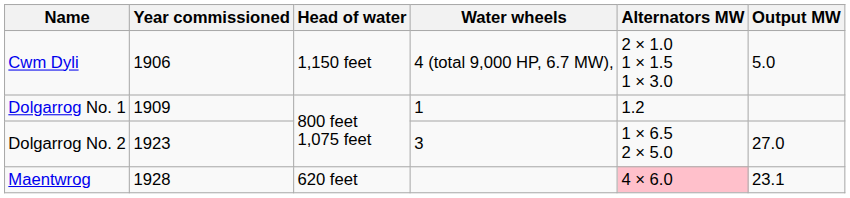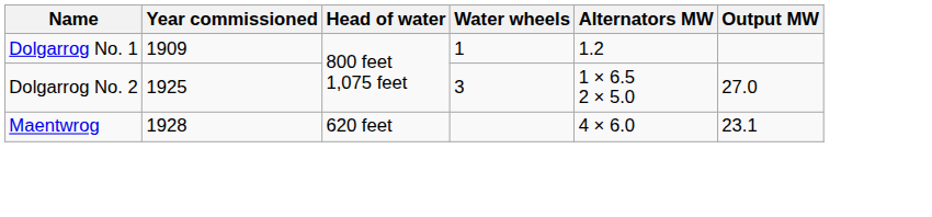- row: Cwm Dyli | 1906 | 1,150 feet | 4 (total 9,000 HP, 6.7 MW), | 2 × 1.0 1 × 1.5 1 × 3.0 | 5.0
Dolgarrog No. 2 | Year commissioned: 1923 -> 1925
Maentwrog | Alternators MW: pink background -> no background
